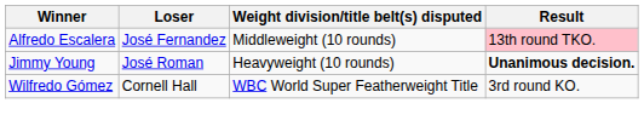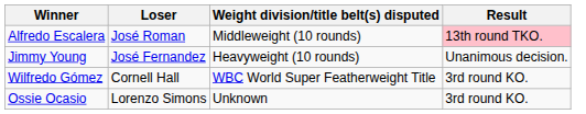Alfredo Escalera | Loser: José Fernandez -> José Roman
Jimmy Young | Loser: José Roman -> José Fernandez
Jimmy Young | Result: bold -> normal
+ row: Ossie Ocasio | Lorenzo Simons | Unknown | 3rd round KO.
